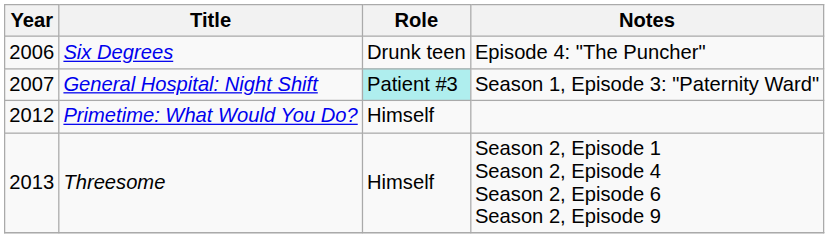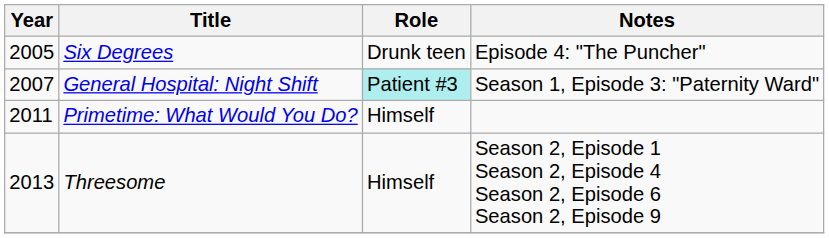Six Degrees | Year: 2006 -> 2005
Primetime: What Would You Do? | Year: 2012 -> 2011
